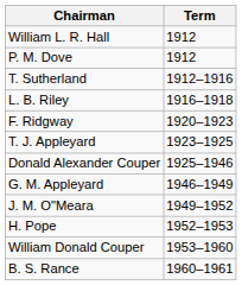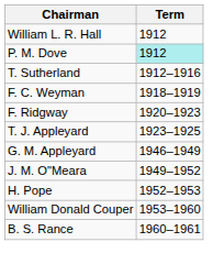P. M. Dove | Term: no background -> paleturquoise background
- row: L. B. Riley | 1916–1918
+ row: F. C. Weyman | 1918–1919
- row: Donald Alexander Couper | 1925–1946
